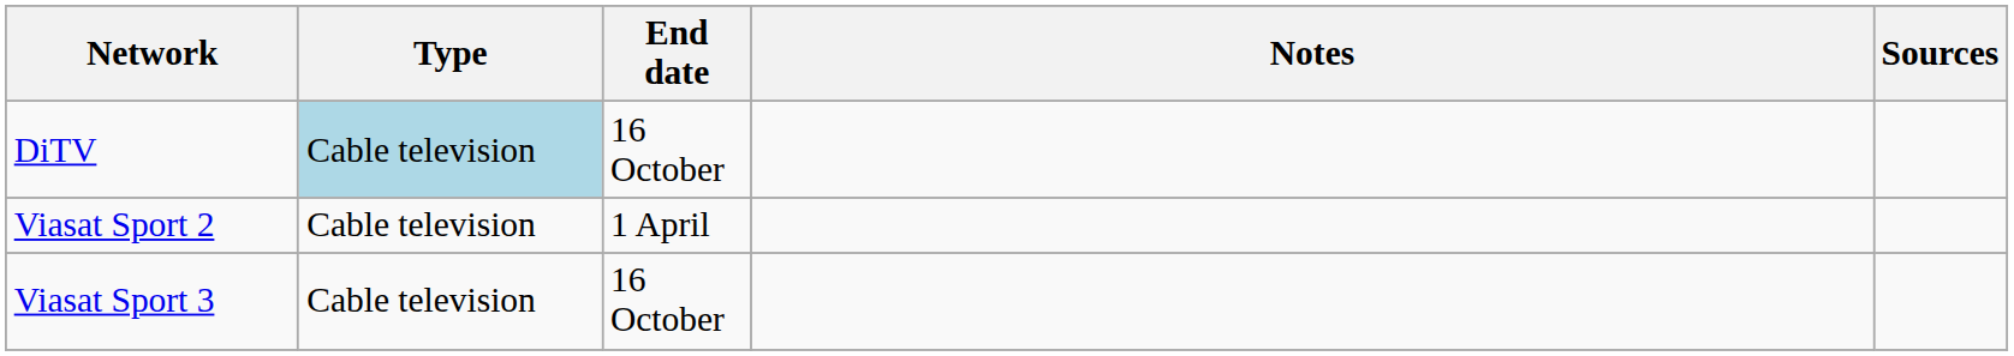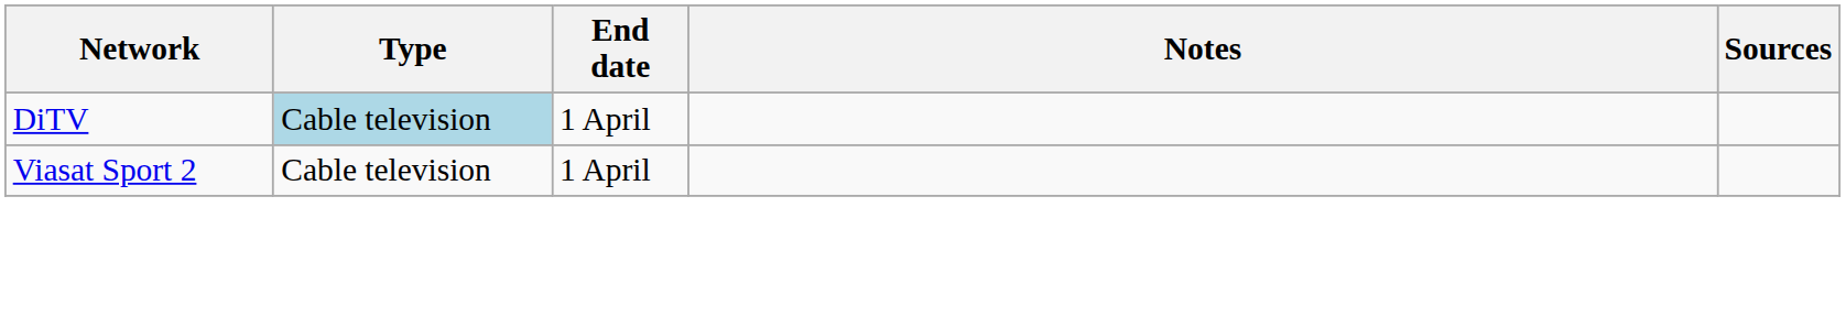DiTV | End date: 16 October -> 1 April
- row: Viasat Sport 3 | Cable television | 16 October
